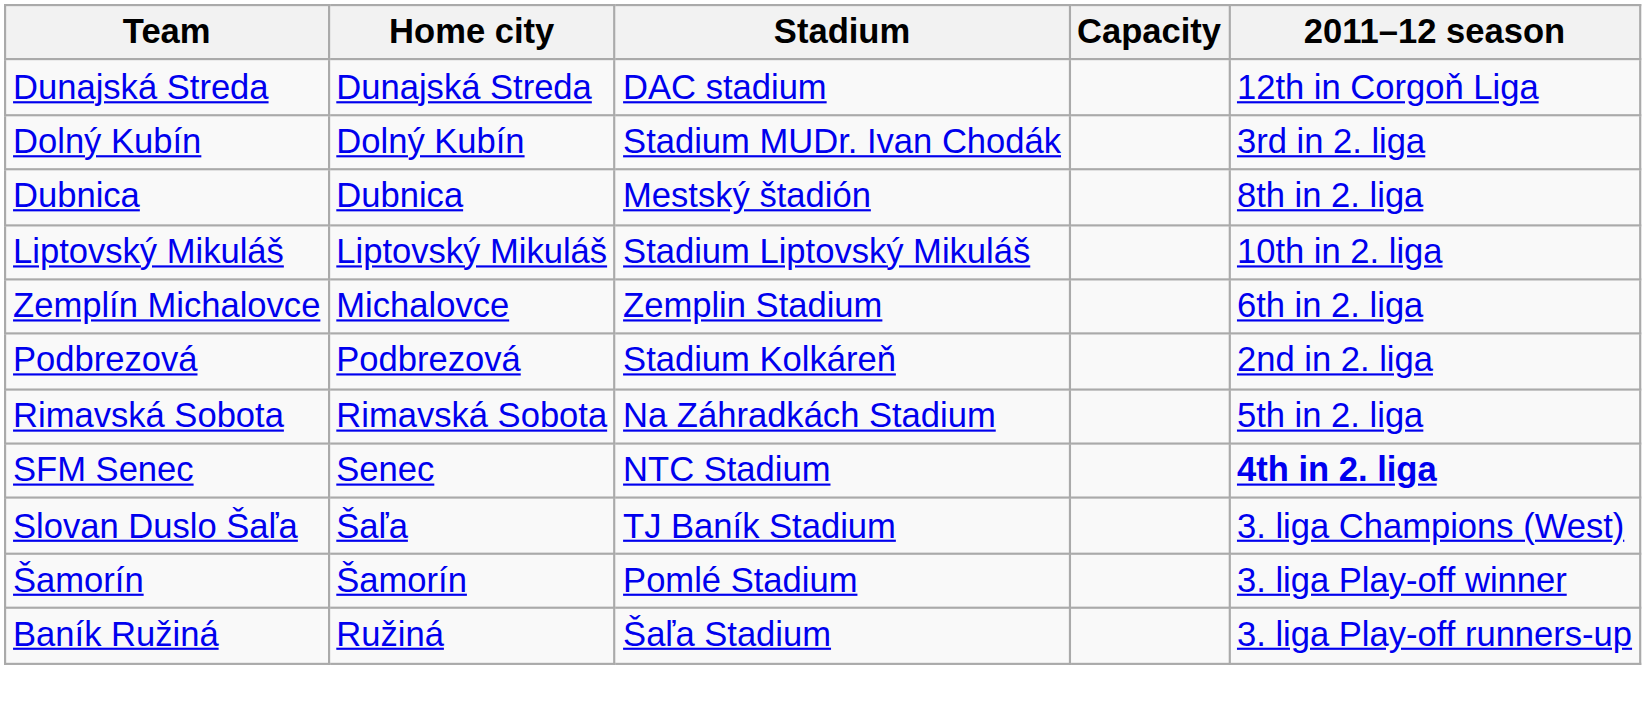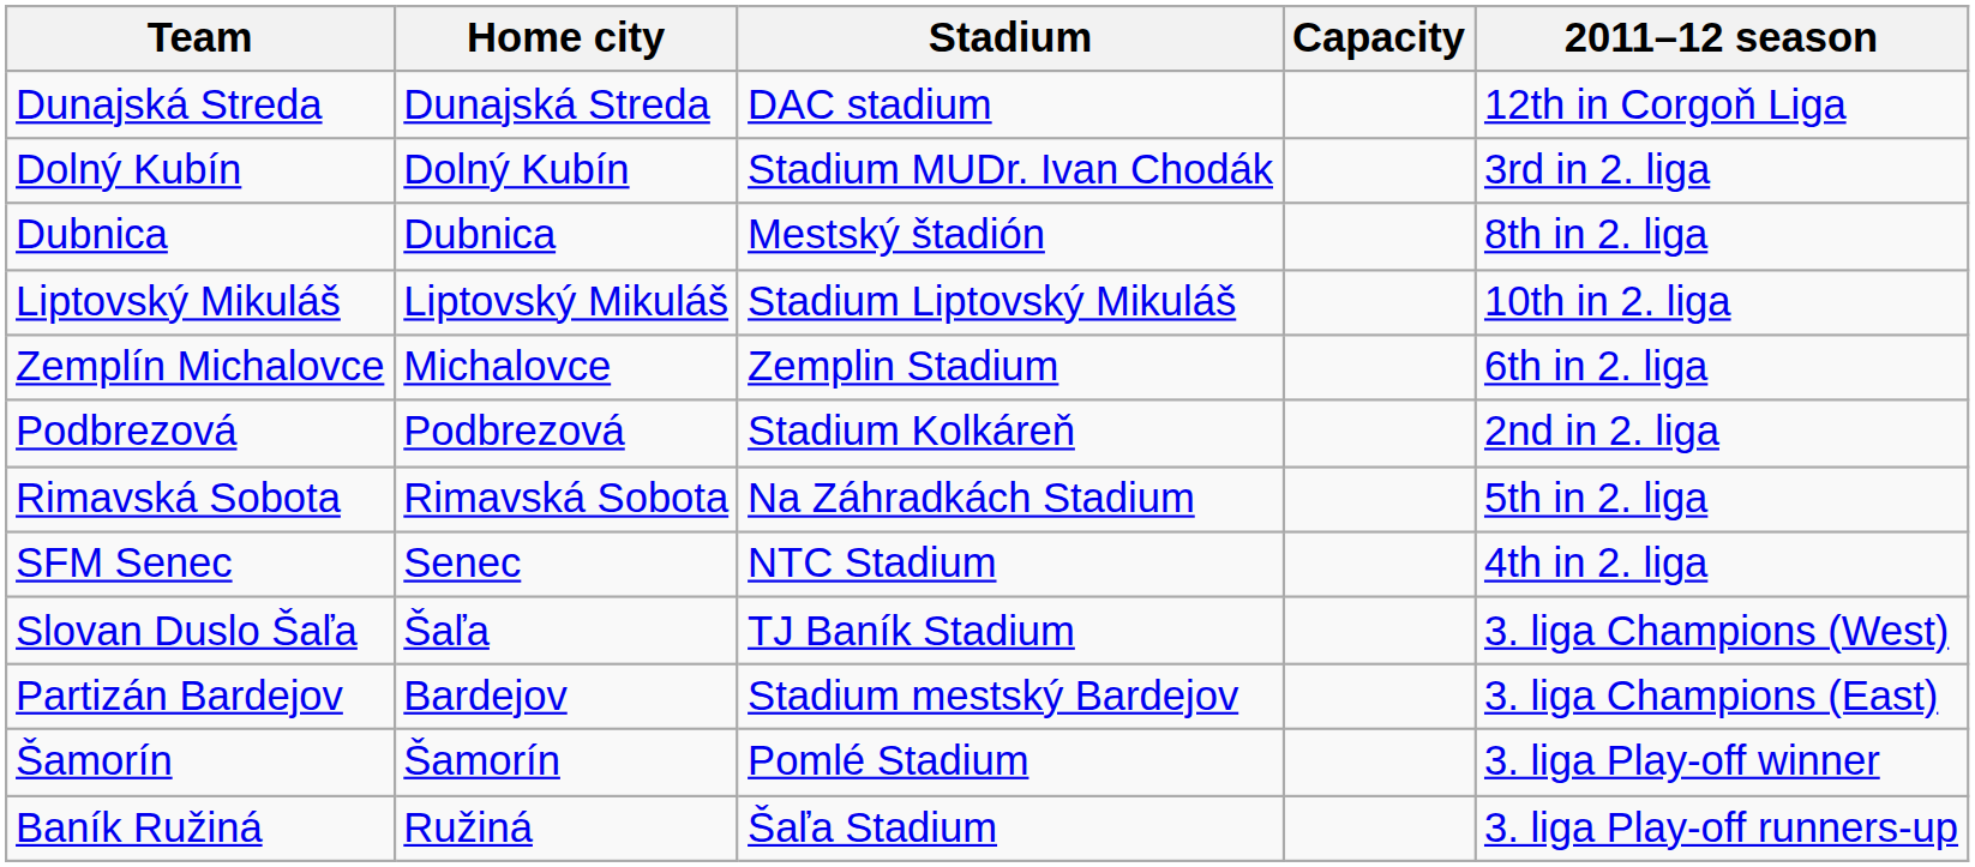SFM Senec | 2011–12 season: bold -> normal
+ row: Partizán Bardejov | Bardejov | Stadium mestský Bardejov | 3. liga Champions (East)
